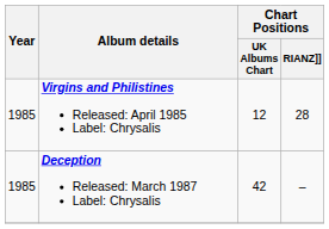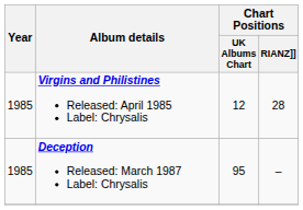Deception Released: March 1987 Label: Chrysalis | Chart Positions / UK Albums Chart: 42 -> 95
